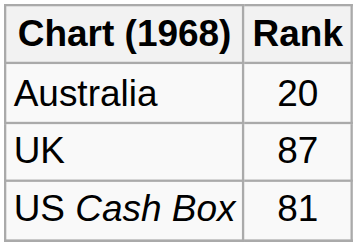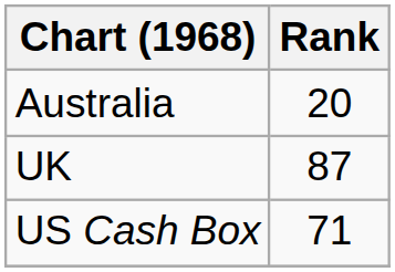US Cash Box | Rank: 81 -> 71
